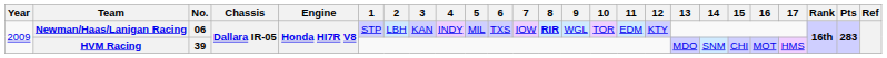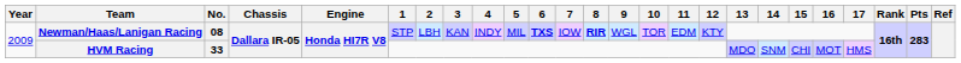Newman/Haas/Lanigan Racing | No.: 06 -> 08
Newman/Haas/Lanigan Racing | 6: normal -> bold
HVM Racing | No.: 39 -> 33
